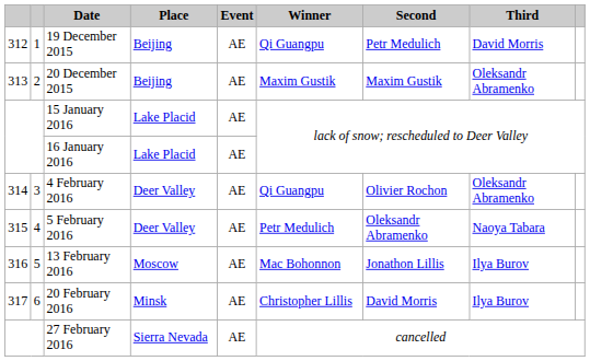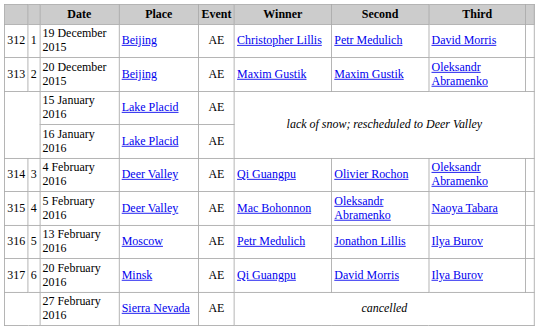19 December 2015 | Winner: Qi Guangpu -> Christopher Lillis
5 February 2016 | Winner: Petr Medulich -> Mac Bohonnon
13 February 2016 | Winner: Mac Bohonnon -> Petr Medulich
20 February 2016 | Winner: Christopher Lillis -> Qi Guangpu
